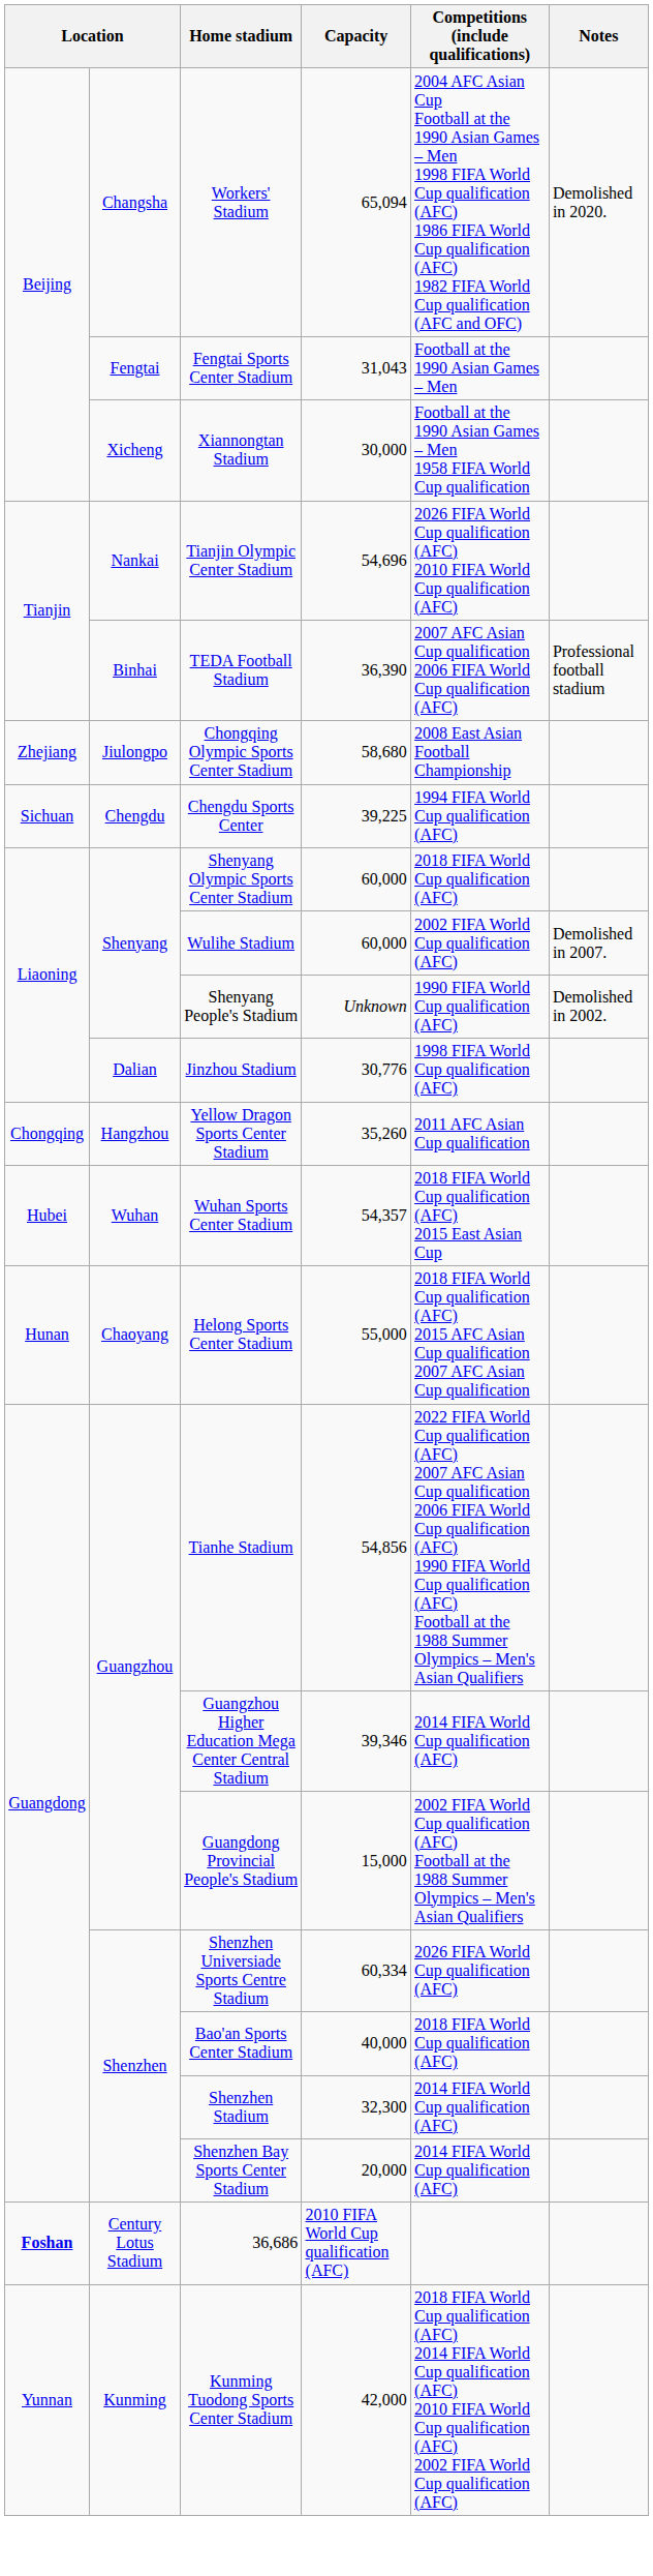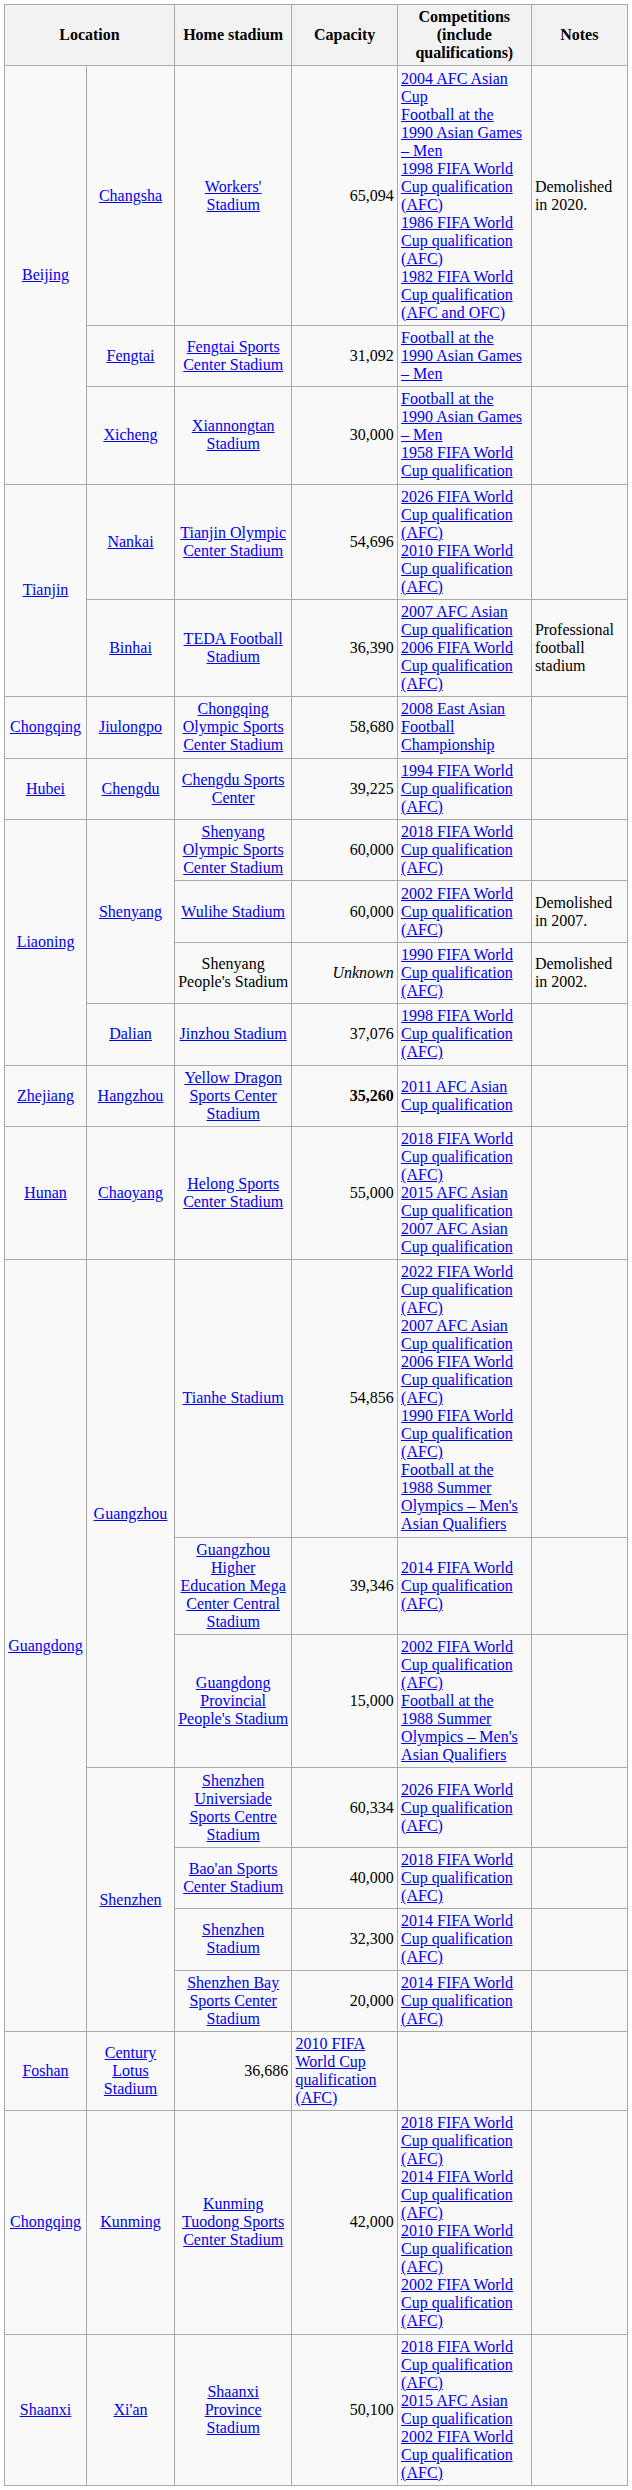Fengtai Sports Center Stadium | Capacity: 31,043 -> 31,092
Chongqing Olympic Sports Center Stadium | column 1: Zhejiang -> Chongqing
Chengdu Sports Center | column 1: Sichuan -> Hubei
Jinzhou Stadium | Capacity: 30,776 -> 37,076
Yellow Dragon Sports Center Stadium | column 1: Chongqing -> Zhejiang
Yellow Dragon Sports Center Stadium | Capacity: normal -> bold
- row: Hubei | Wuhan | Wuhan Sports Center Stadium | 54,357 | 2018 FIFA World Cup qualification (AFC) 2015 East Asian Cup
36,686 | column 1: bold -> normal
Kunming Tuodong Sports Center Stadium | column 1: Yunnan -> Chongqing
+ row: Shaanxi | Xi'an | Shaanxi Province Stadium | 50,100 | 2018 FIFA World Cup qualification (AFC) 2015 AFC Asian Cup qualification 2002 FIFA World Cup qualification (AFC)
